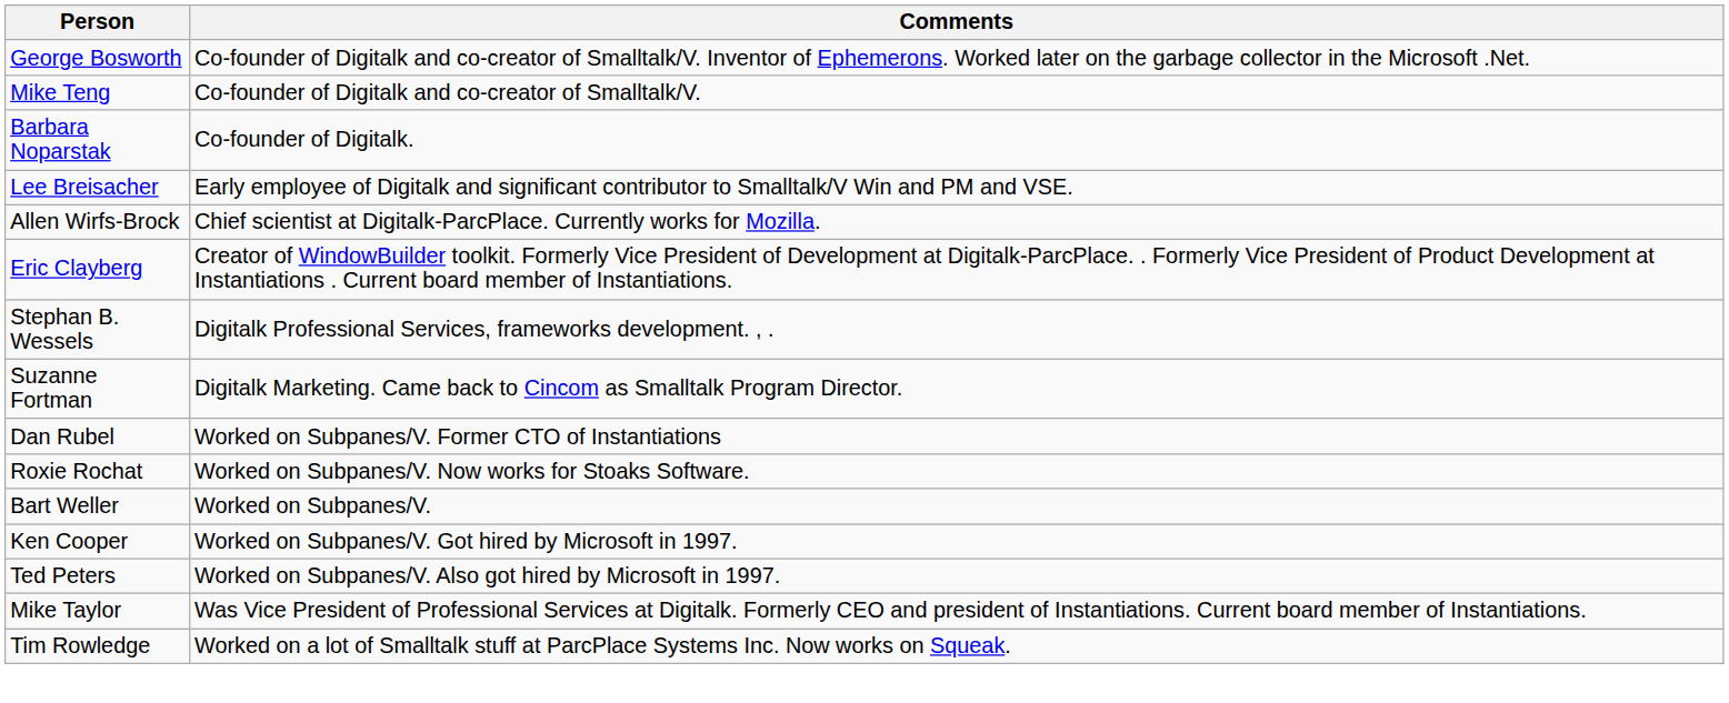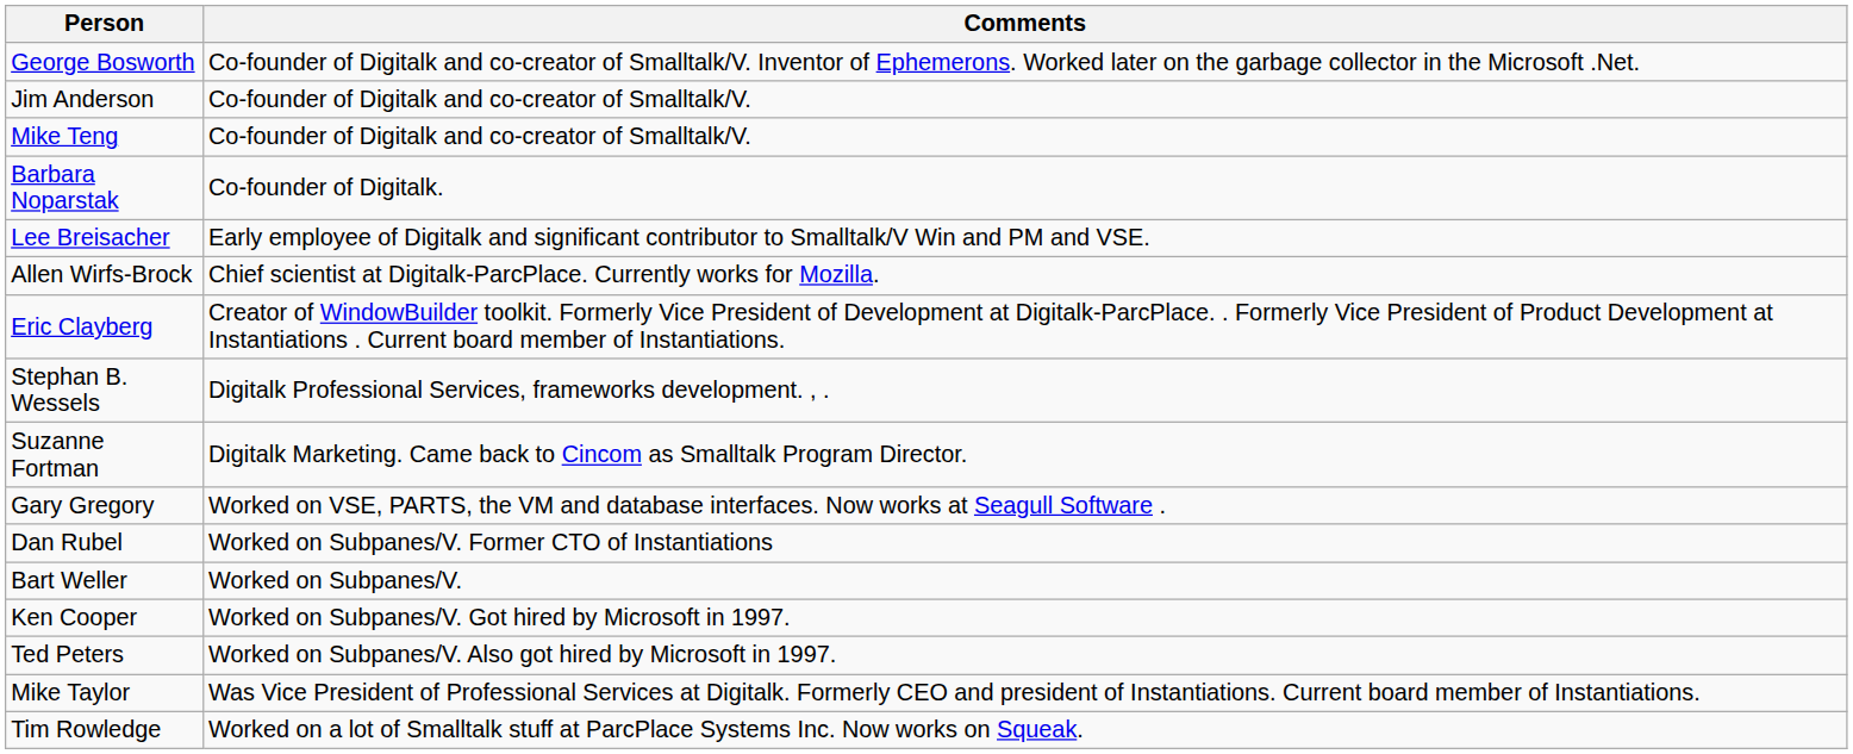+ row: Jim Anderson | Co-founder of Digitalk and co-creator of Smalltalk/V.
+ row: Gary Gregory | Worked on VSE, PARTS, the VM and database interfaces. Now works at Seagull Software .
- row: Roxie Rochat | Worked on Subpanes/V. Now works for Stoaks Software.
